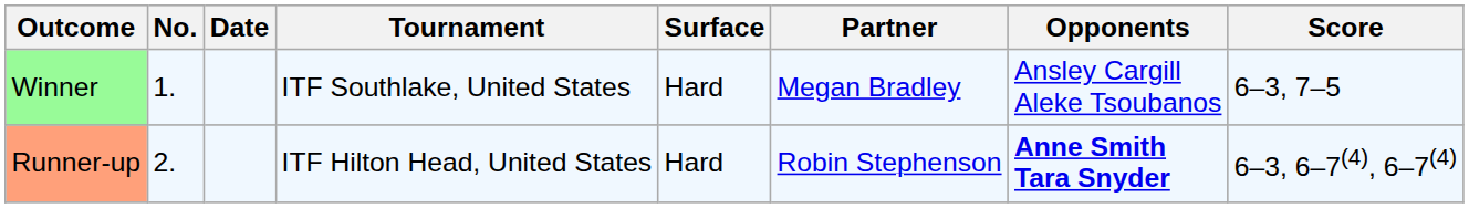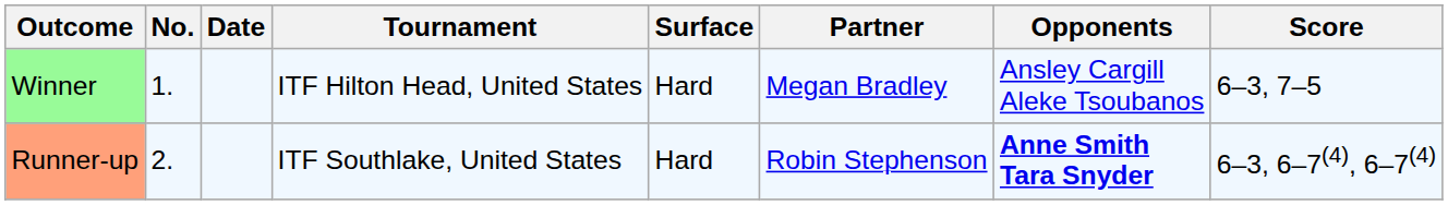Winner | Tournament: ITF Southlake, United States -> ITF Hilton Head, United States
Runner-up | Tournament: ITF Hilton Head, United States -> ITF Southlake, United States
